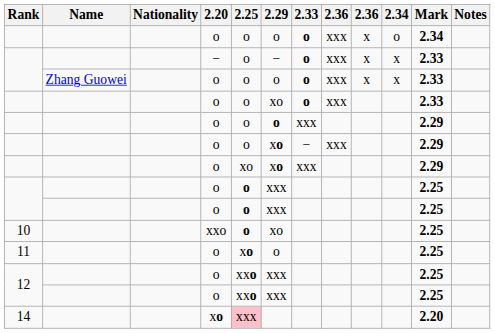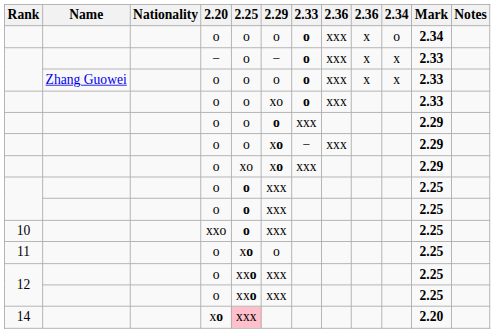10 | 2.29: xo -> xxx
